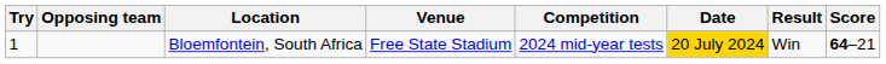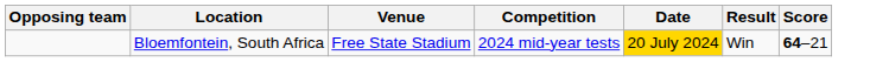- column: Try | 1
